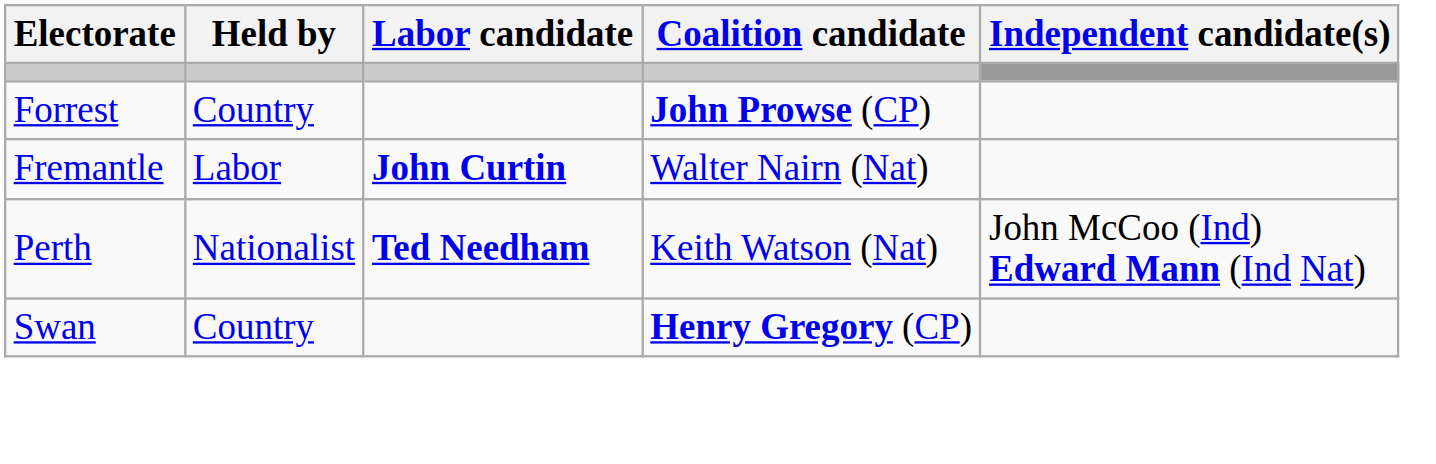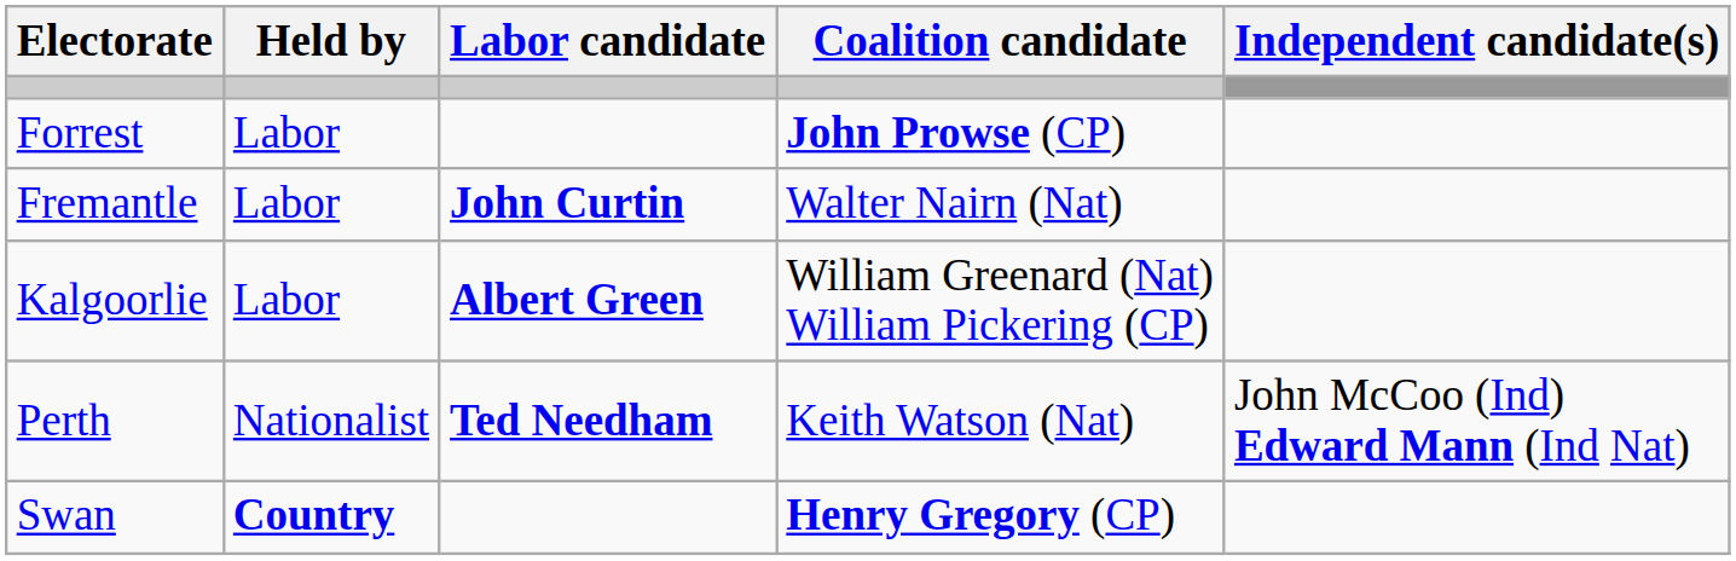Forrest | Held by: Country -> Labor
+ row: Kalgoorlie | Labor | Albert Green | William Greenard (Nat) William Pickering (CP)
Swan | Held by: normal -> bold
